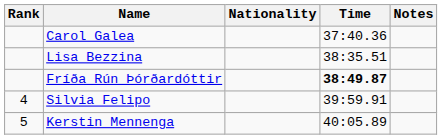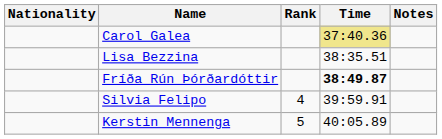columns swapped: Rank <-> Nationality
Carol Galea | Time: no background -> khaki background
